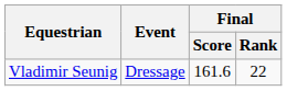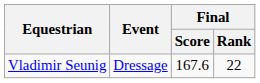Vladimir Seunig | Final / Score: 161.6 -> 167.6
